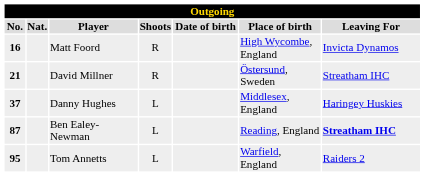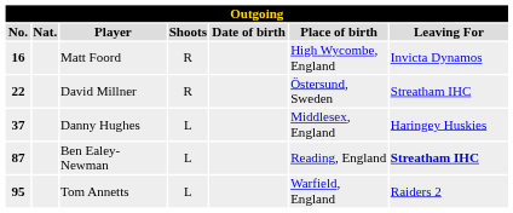David Millner | No.: 21 -> 22
